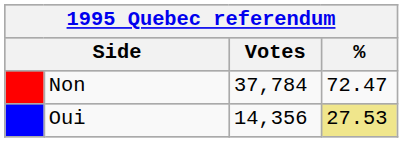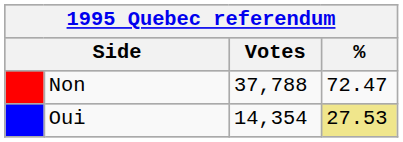Non | Votes: 37,784 -> 37,788
Oui | Votes: 14,356 -> 14,354
